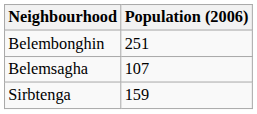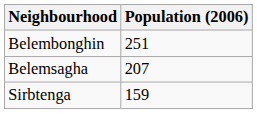Belemsagha | Population (2006): 107 -> 207
